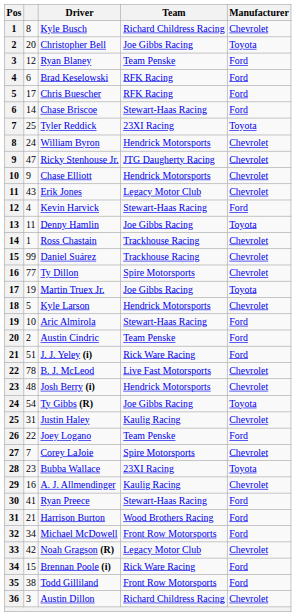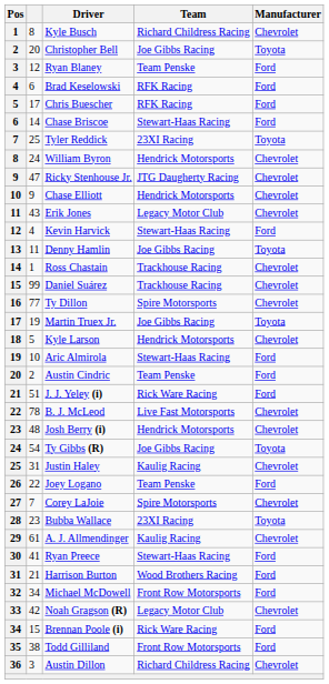A. J. Allmendinger | column 2: 16 -> 61
